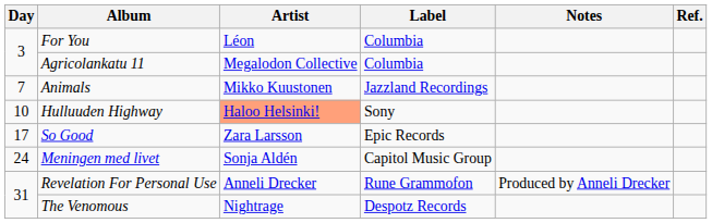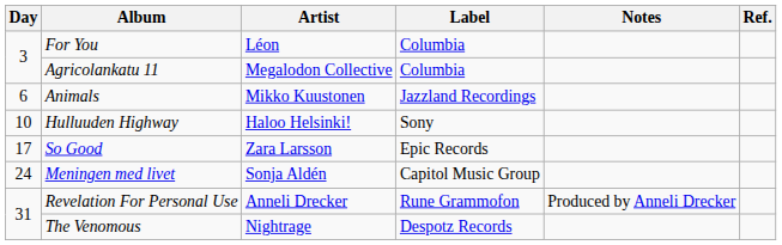Animals | Day: 7 -> 6
Hulluuden Highway | Artist: lightsalmon background -> no background
